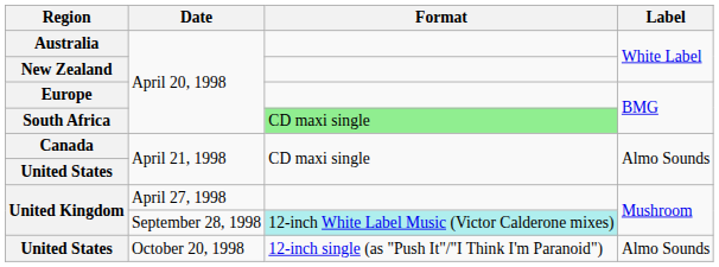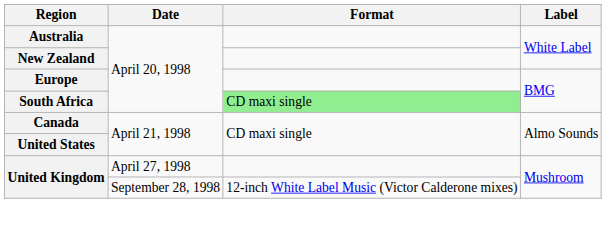United Kingdom / September 28, 1998 | Format: paleturquoise background -> no background
- row: United States | October 20, 1998 | 12-inch single (as "Push It"/"I Think I'm Paranoid") | Almo Sounds
